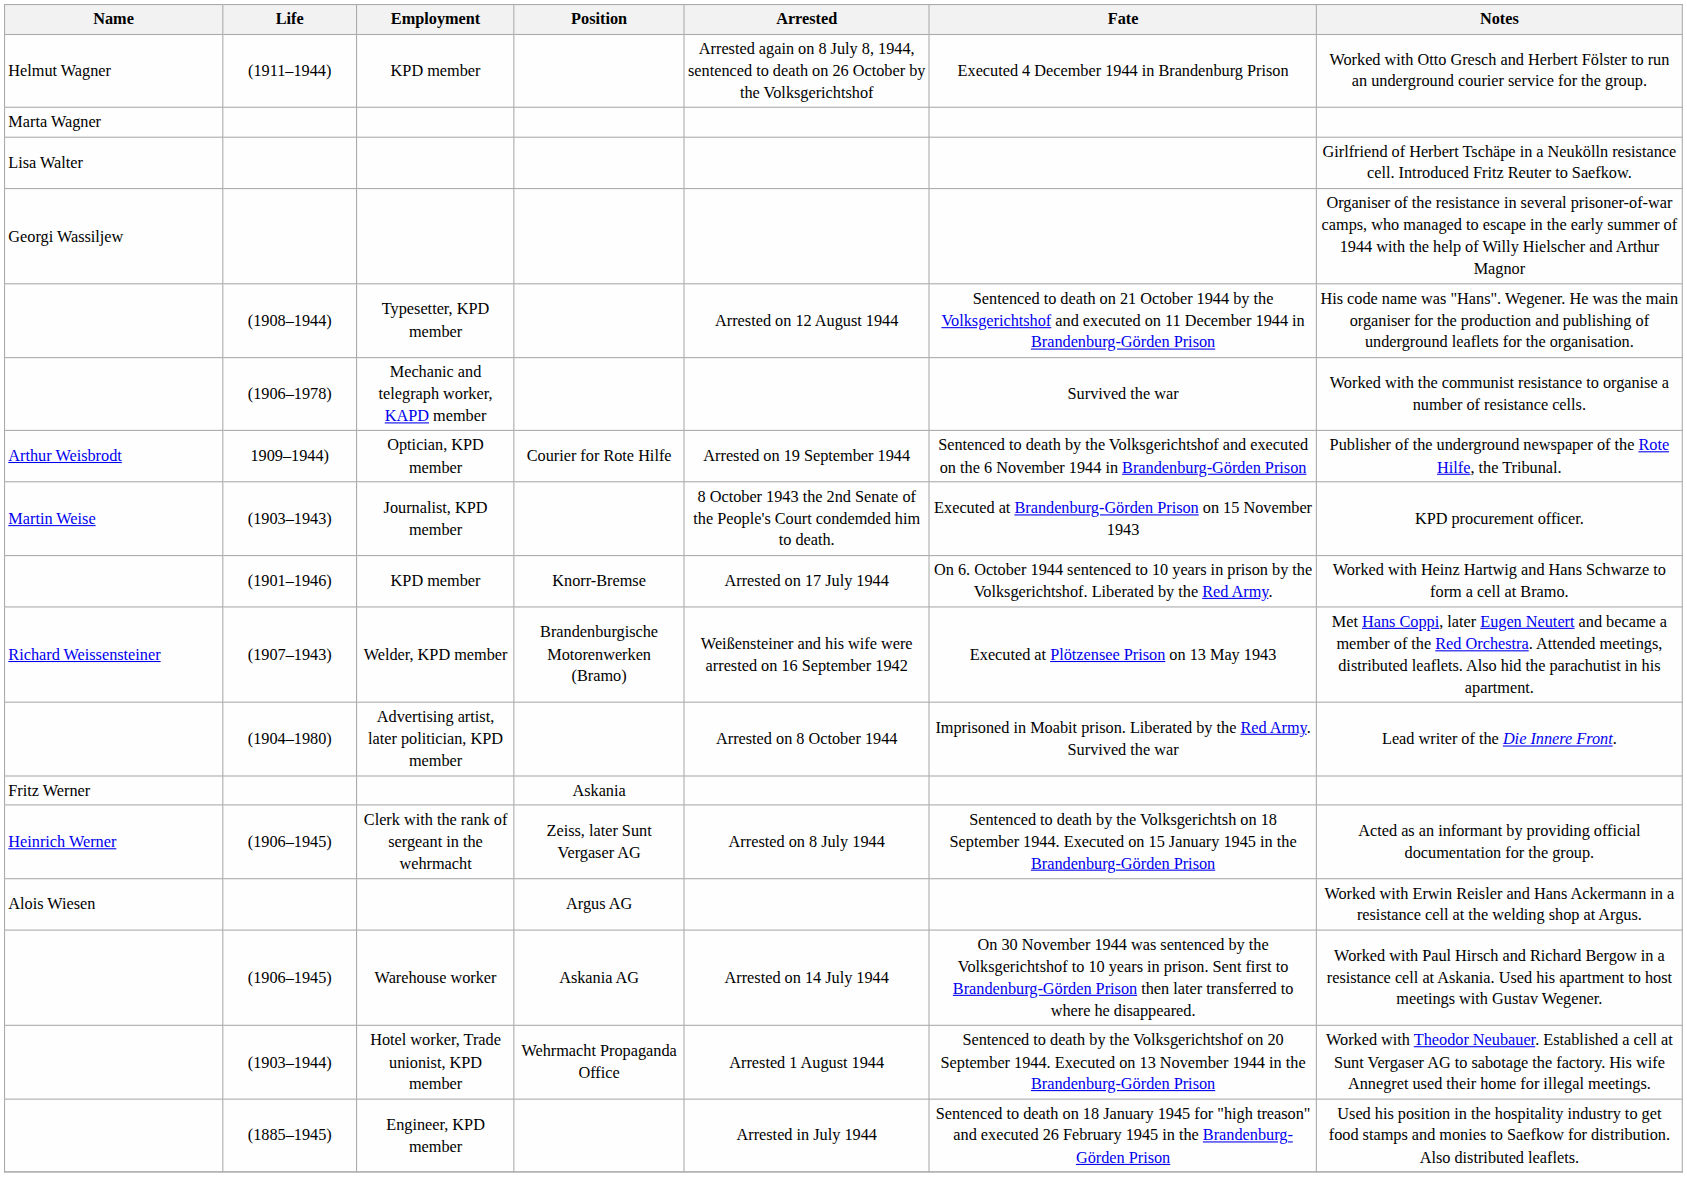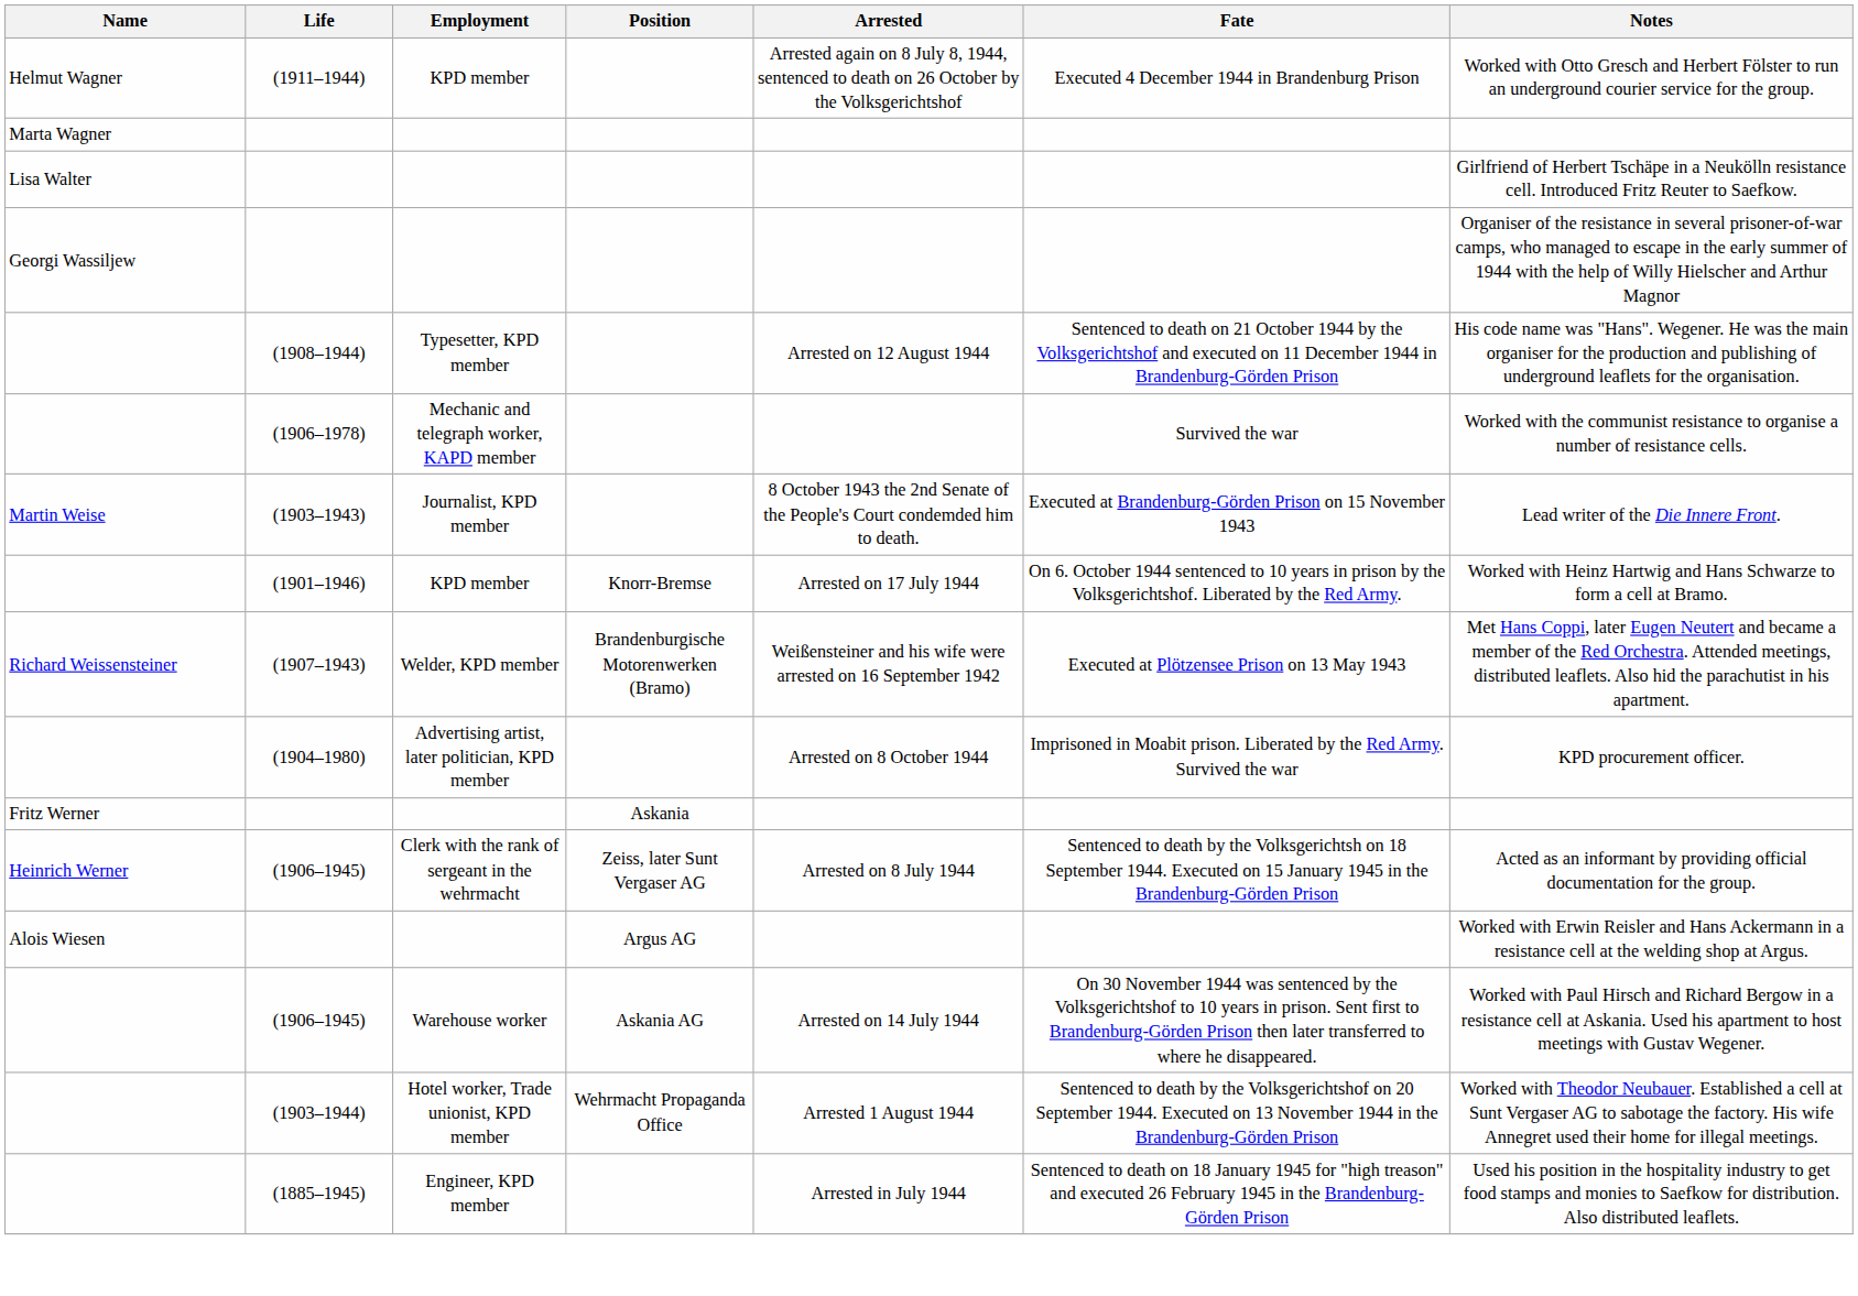- row: Arthur Weisbrodt | 1909–1944) | Optician, KPD member | Courier for Rote Hilfe | Arrested on 19 September 1944 | Sentenced to death by the Volksgerichtshof and executed on the 6 November 1944 in Brandenburg-Görden Prison | Publisher of the underground newspaper of the Rote Hilfe, the Tribunal.
(1903–1943) | Notes: KPD procurement officer. -> Lead writer of the Die Innere Front.
(1904–1980) | Notes: Lead writer of the Die Innere Front. -> KPD procurement officer.
